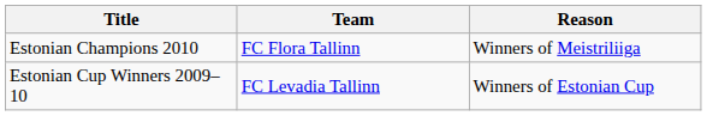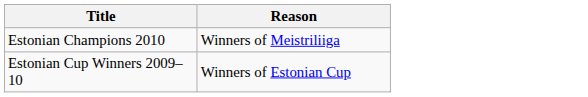- column: Team | FC Flora Tallinn | FC Levadia Tallinn
